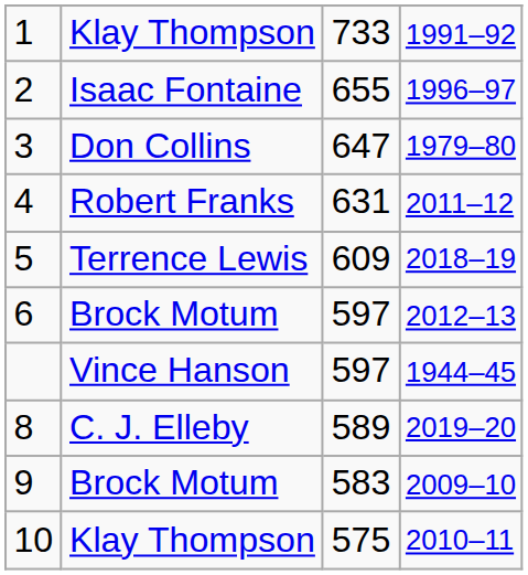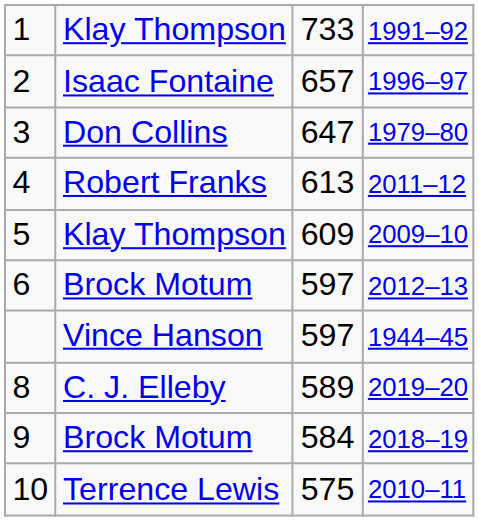2 | column 3: 655 -> 657
4 | column 3: 631 -> 613
5 | column 2: Terrence Lewis -> Klay Thompson
5 | column 4: 2018–19 -> 2009–10
9 | column 3: 583 -> 584
9 | column 4: 2009–10 -> 2018–19
10 | column 2: Klay Thompson -> Terrence Lewis
